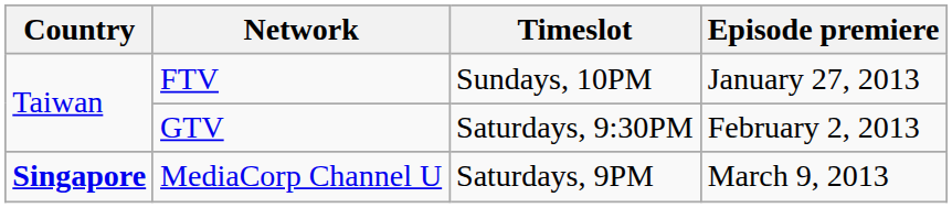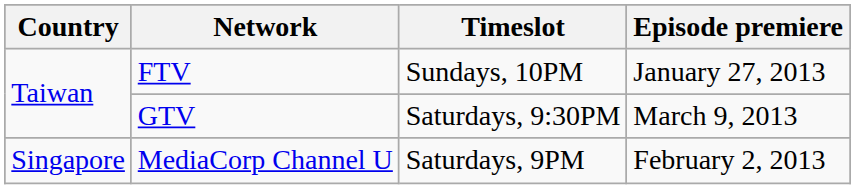GTV | Episode premiere: February 2, 2013 -> March 9, 2013
MediaCorp Channel U | Country: bold -> normal
MediaCorp Channel U | Episode premiere: March 9, 2013 -> February 2, 2013
